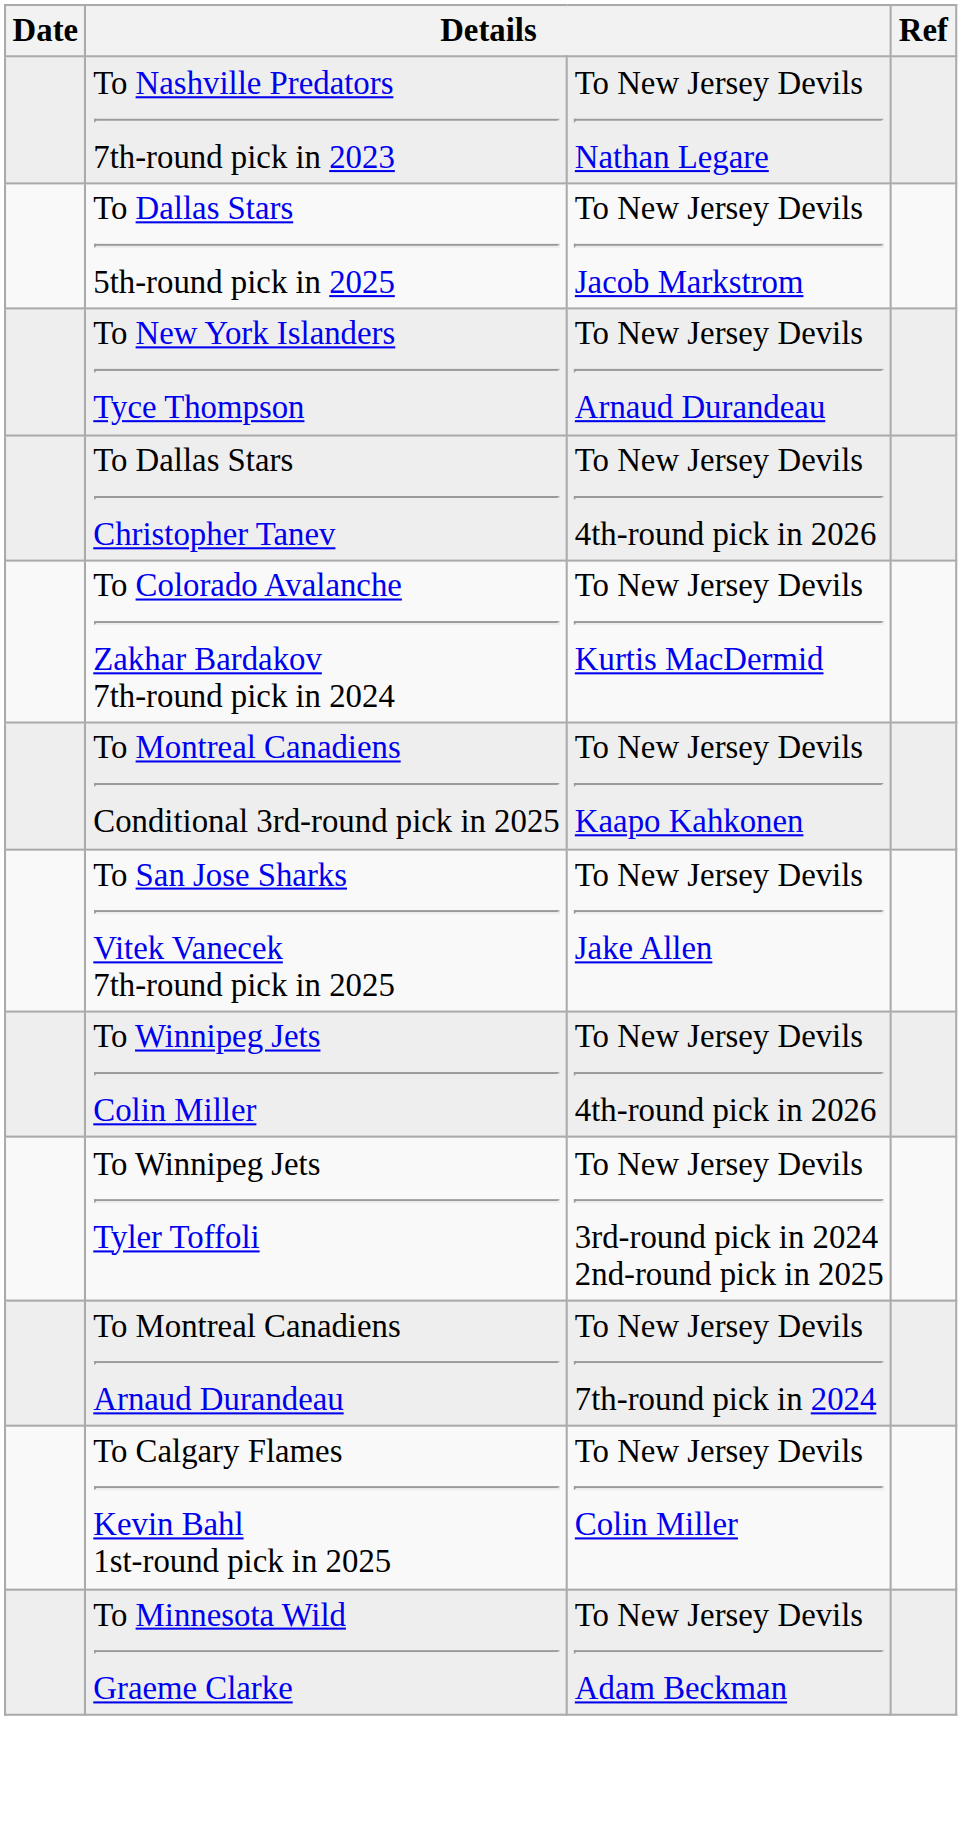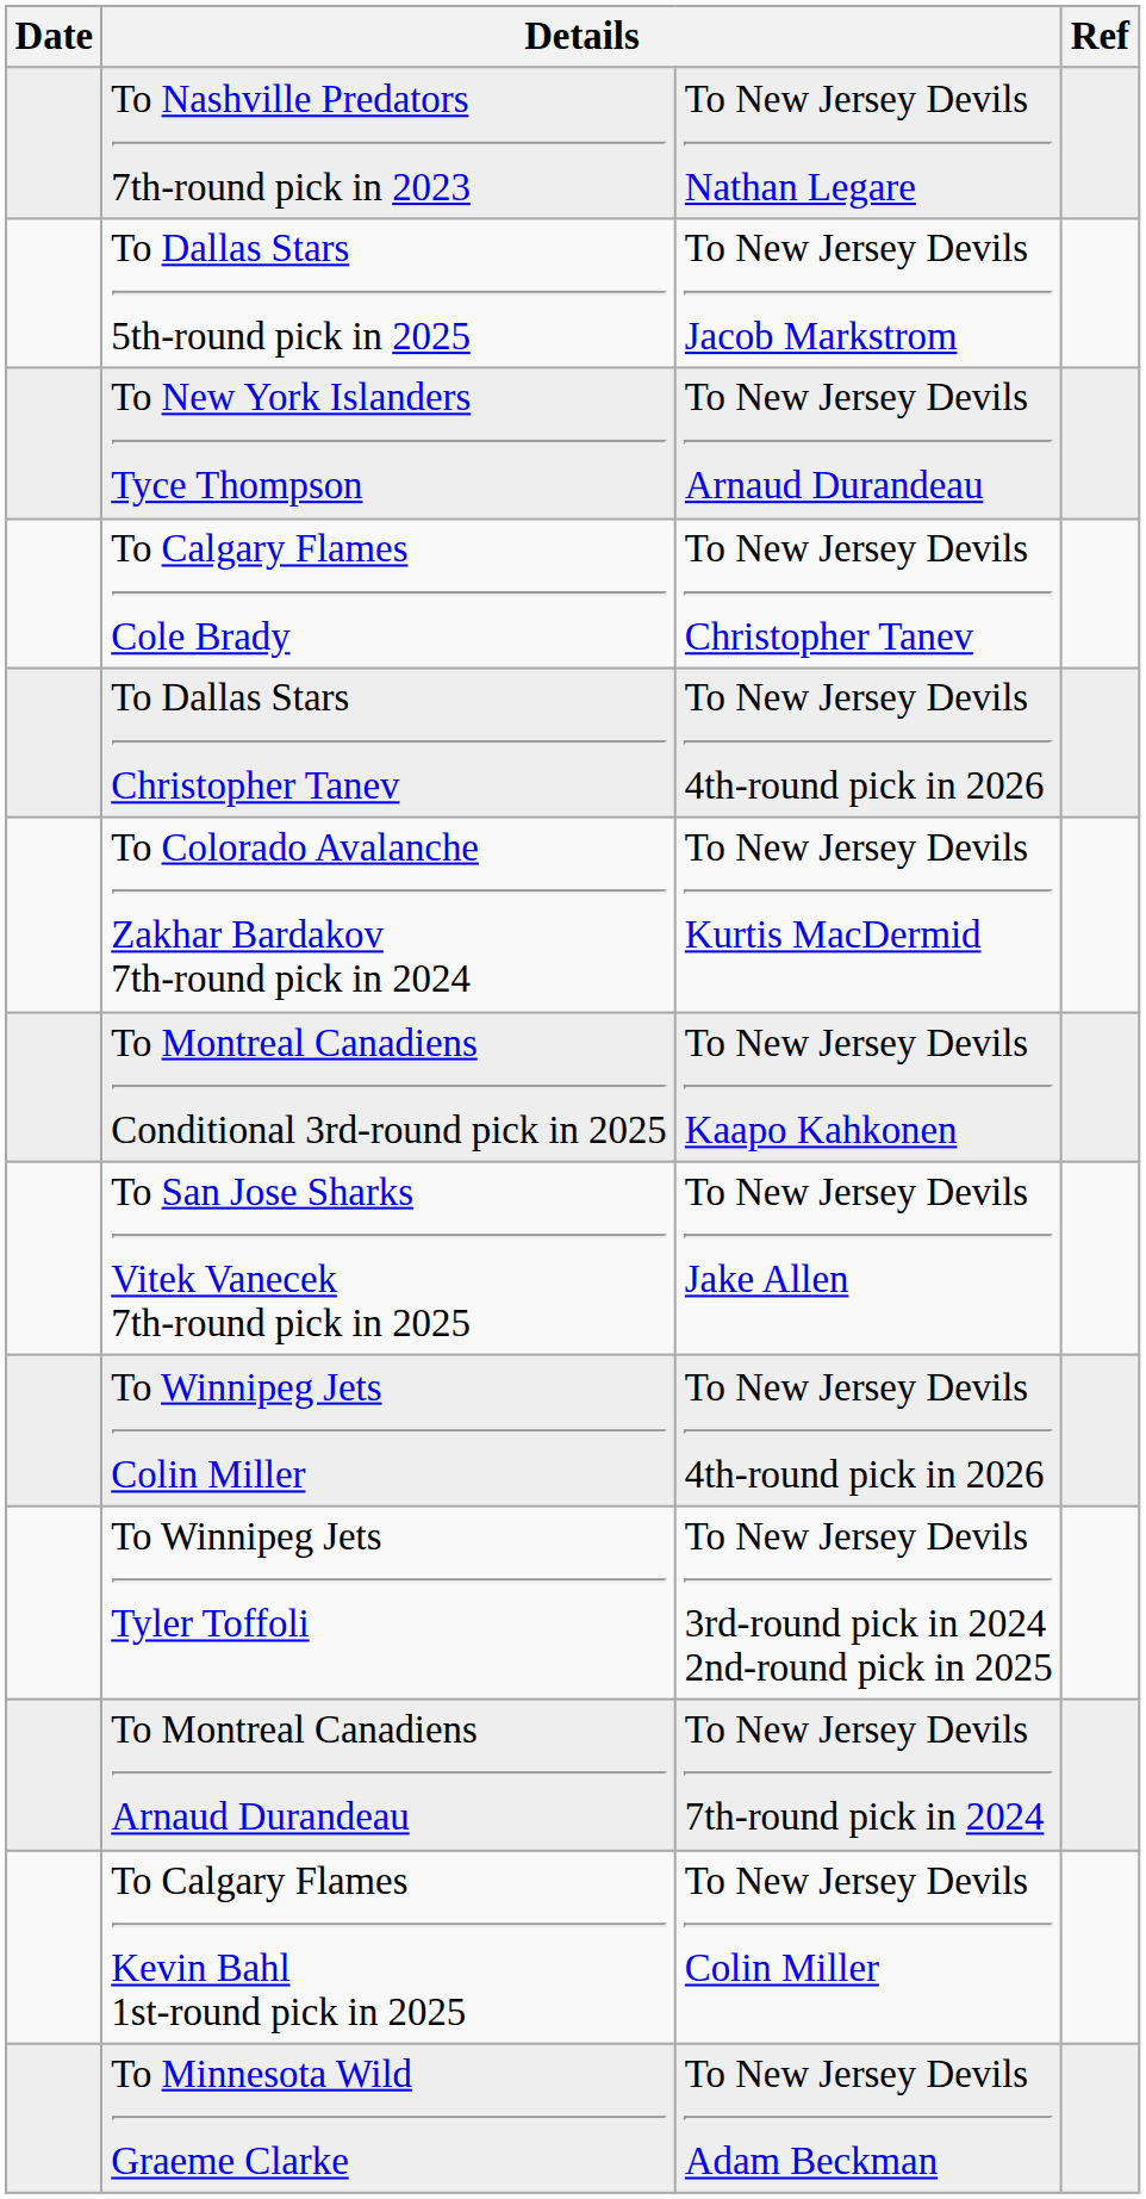+ row: To Calgary Flames Cole Brady | To New Jersey Devils Christopher Tanev
